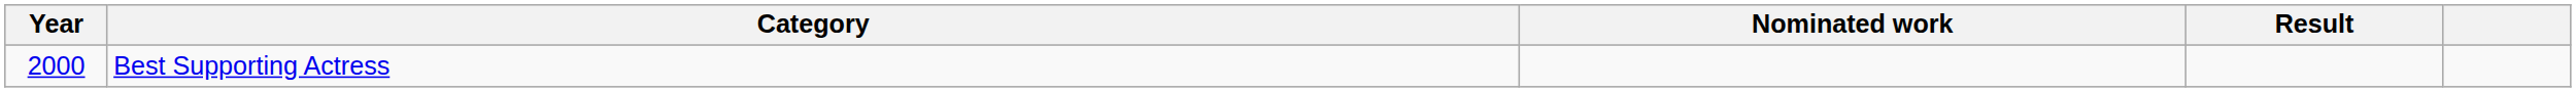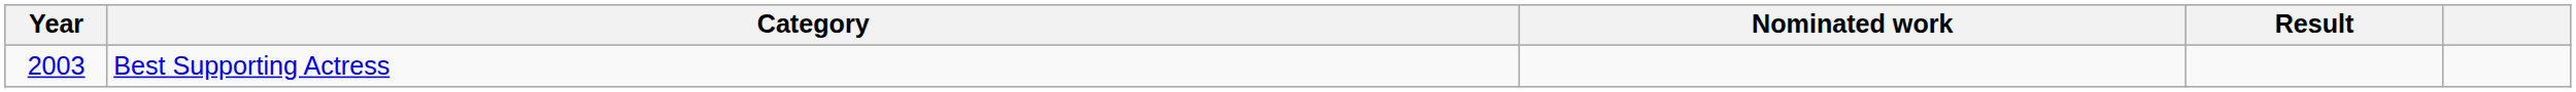Best Supporting Actress | Year: 2000 -> 2003
